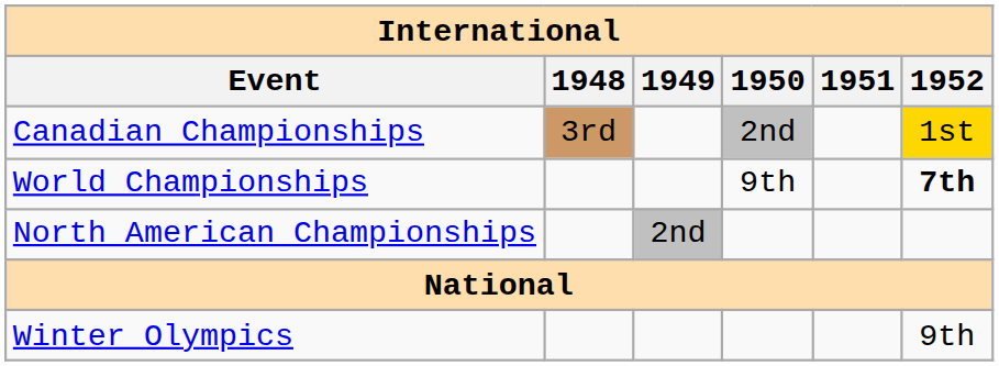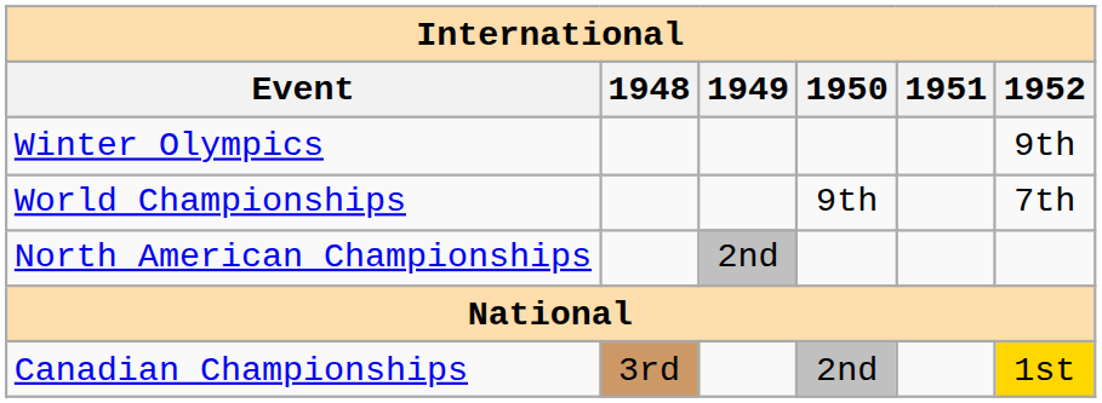rows swapped: Winter Olympics <-> Canadian Championships
World Championships | 1952: bold -> normal
